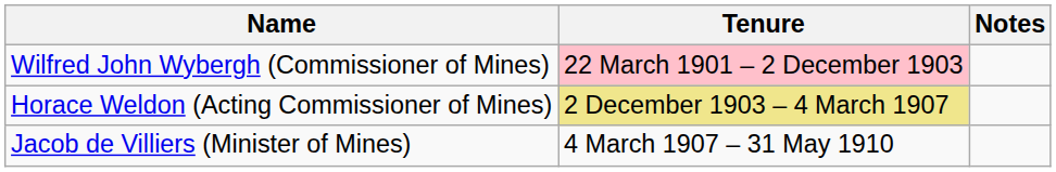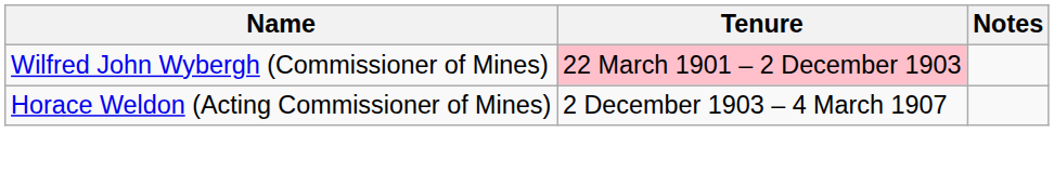Horace Weldon (Acting Commissioner of Mines) | Tenure: khaki background -> no background
- row: Jacob de Villiers (Minister of Mines) | 4 March 1907 – 31 May 1910
